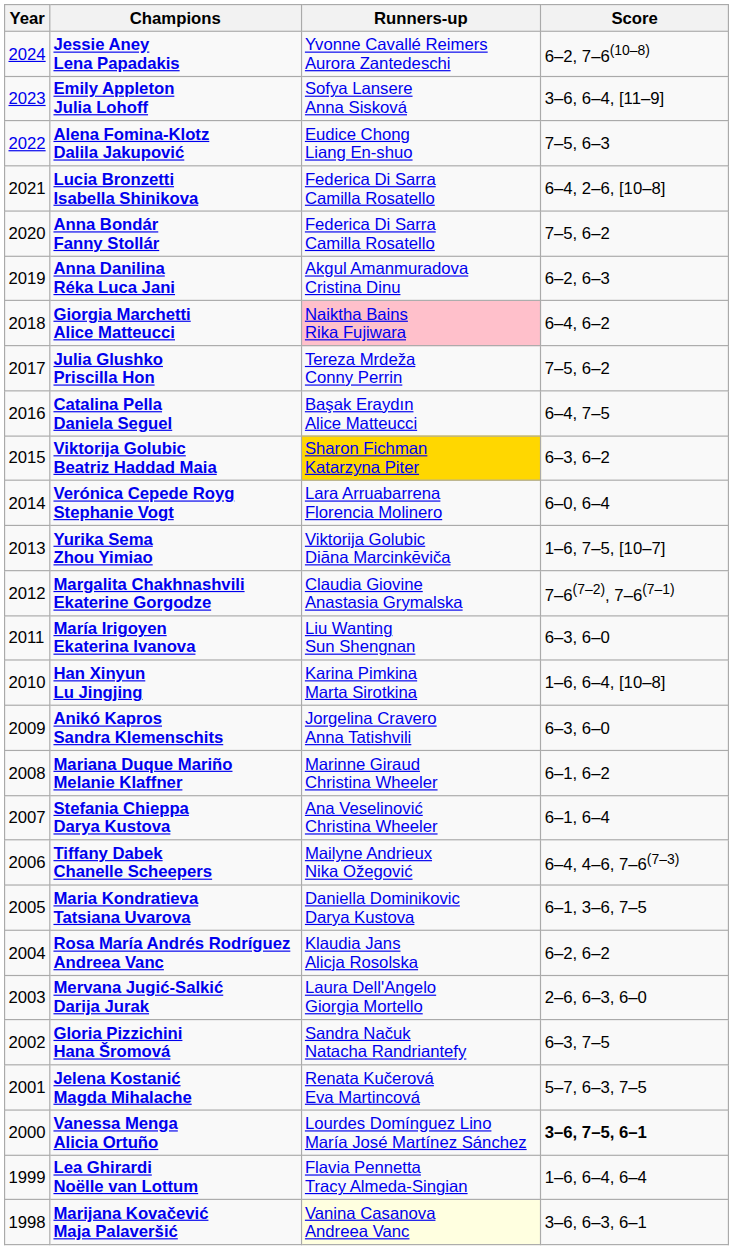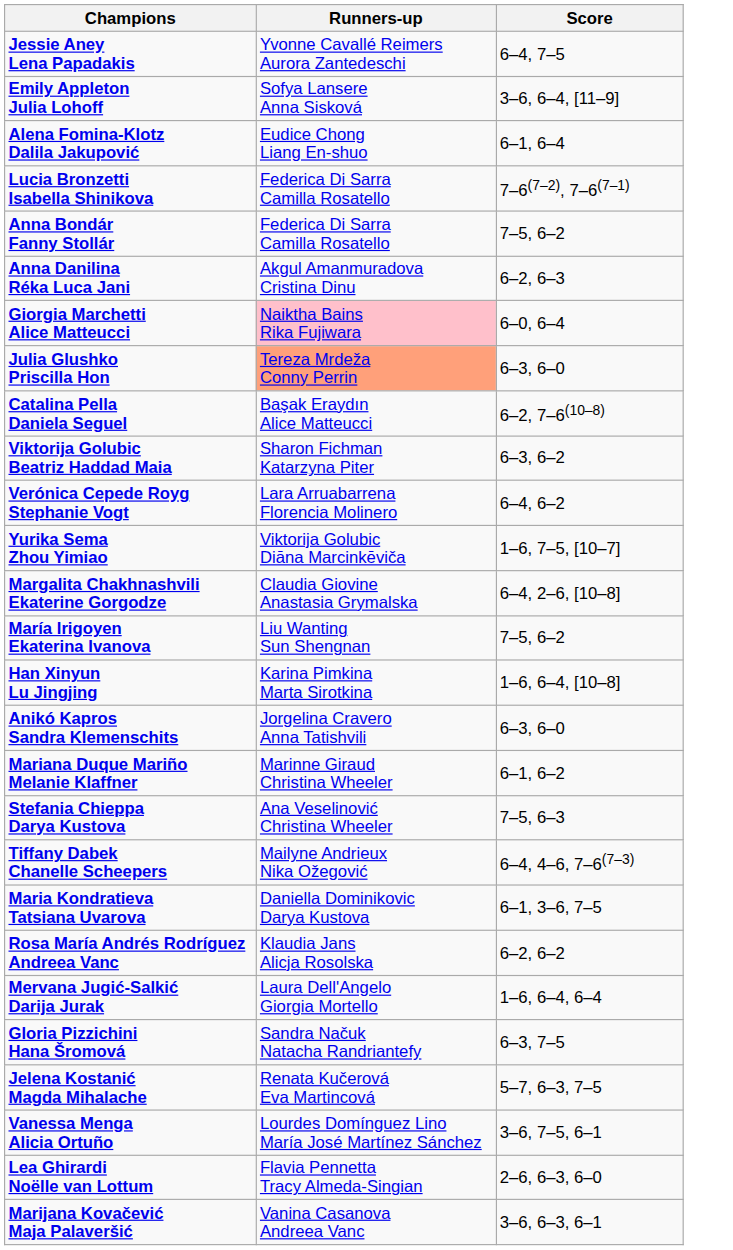- column: Year | 2024 | 2023 | 2022 | 2021 | 2020 | 2019 | 2018 | 2017 | 2016 | 2015 | 2014 | 2013 | 2012 | 2011 | 2010 | 2009 | 2008 | 2007 | 2006 | 2005 | 2004 | 2003 | 2002 | 2001 | 2000 | 1999 | 1998
Jessie Aney Lena Papadakis | Score: 6–2, 7–6(10–8) -> 6–4, 7–5
Alena Fomina-Klotz Dalila Jakupović | Score: 7–5, 6–3 -> 6–1, 6–4
Lucia Bronzetti Isabella Shinikova | Score: 6–4, 2–6, [10–8] -> 7–6(7–2), 7–6(7–1)
Giorgia Marchetti Alice Matteucci | Score: 6–4, 6–2 -> 6–0, 6–4
Julia Glushko Priscilla Hon | Runners-up: no background -> lightsalmon background
Julia Glushko Priscilla Hon | Score: 7–5, 6–2 -> 6–3, 6–0
Catalina Pella Daniela Seguel | Score: 6–4, 7–5 -> 6–2, 7–6(10–8)
Viktorija Golubic Beatriz Haddad Maia | Runners-up: gold background -> no background
Verónica Cepede Royg Stephanie Vogt | Score: 6–0, 6–4 -> 6–4, 6–2
Margalita Chakhnashvili Ekaterine Gorgodze | Score: 7–6(7–2), 7–6(7–1) -> 6–4, 2–6, [10–8]
María Irigoyen Ekaterina Ivanova | Score: 6–3, 6–0 -> 7–5, 6–2
Stefania Chieppa Darya Kustova | Score: 6–1, 6–4 -> 7–5, 6–3
Mervana Jugić-Salkić Darija Jurak | Score: 2–6, 6–3, 6–0 -> 1–6, 6–4, 6–4
Vanessa Menga Alicia Ortuño | Score: bold -> normal
Lea Ghirardi Noëlle van Lottum | Score: 1–6, 6–4, 6–4 -> 2–6, 6–3, 6–0
Marijana Kovačević Maja Palaveršić | Runners-up: lightyellow background -> no background
